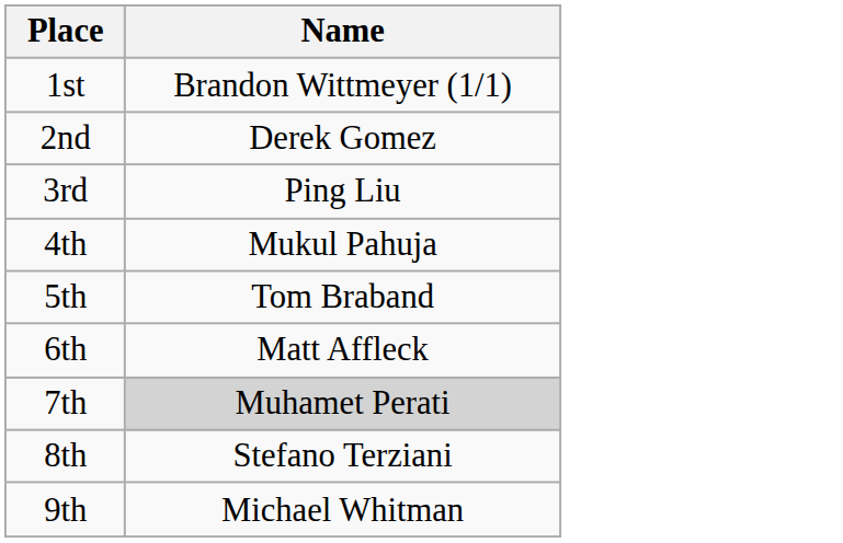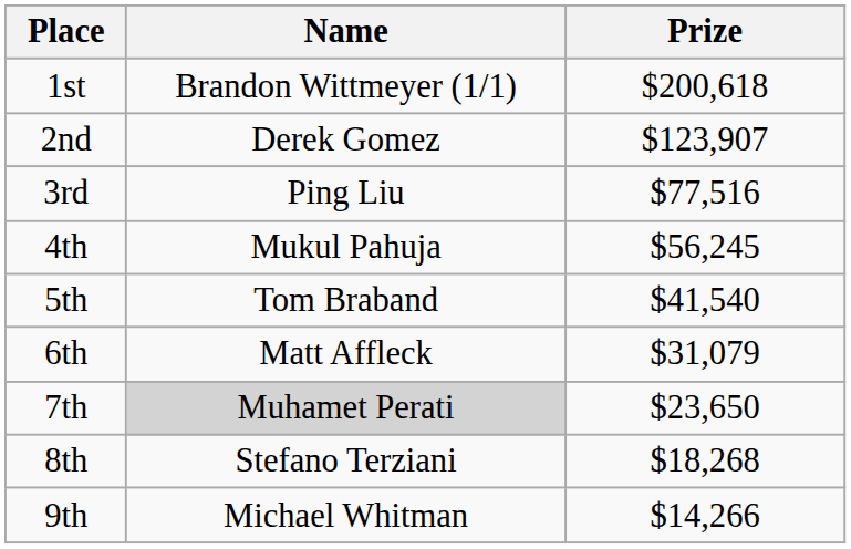+ column: Prize | $200,618 | $123,907 | $77,516 | $56,245 | $41,540 | $31,079 | $23,650 | $18,268 | $14,266
